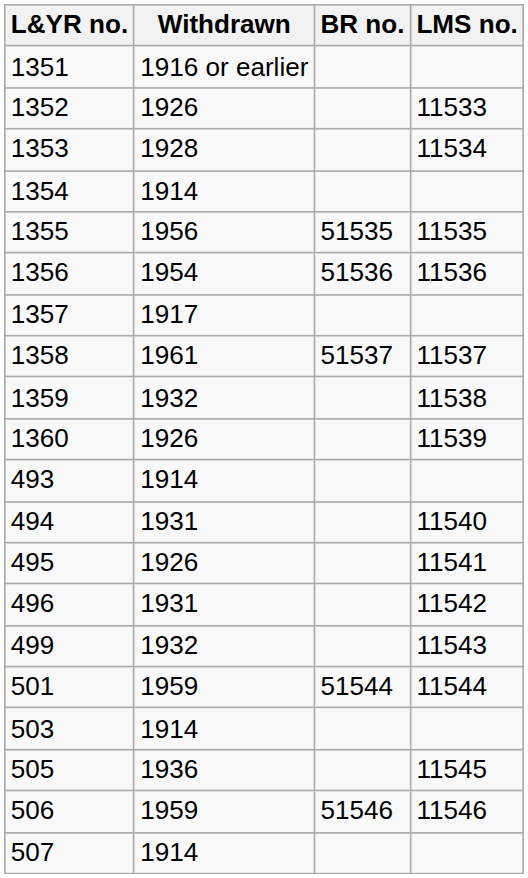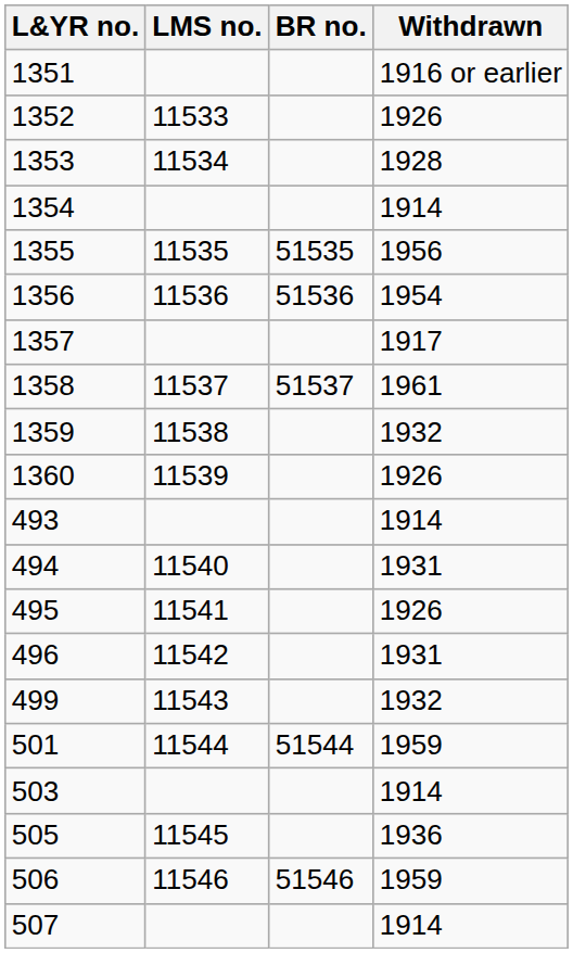columns swapped: LMS no. <-> Withdrawn
